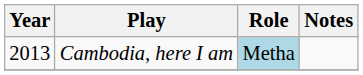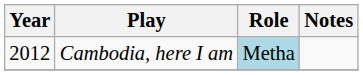Cambodia, here I am | Year: 2013 -> 2012
